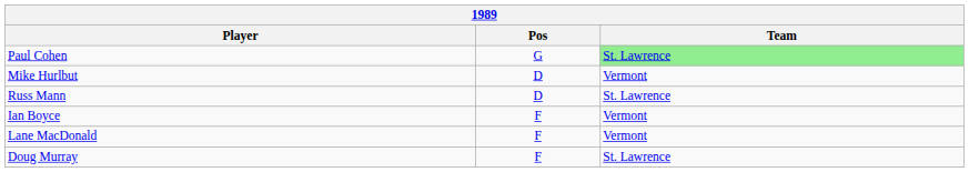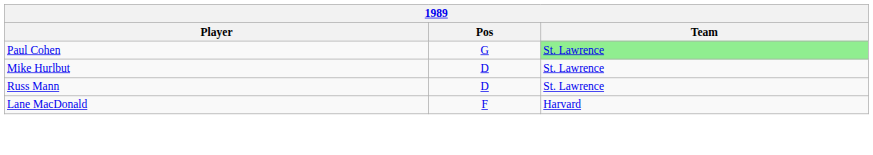Mike Hurlbut | Team: Vermont -> St. Lawrence
- row: Ian Boyce | F | Vermont
Lane MacDonald | Team: Vermont -> Harvard
- row: Doug Murray | F | St. Lawrence
